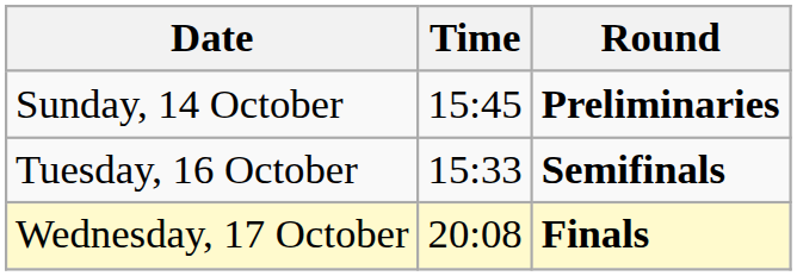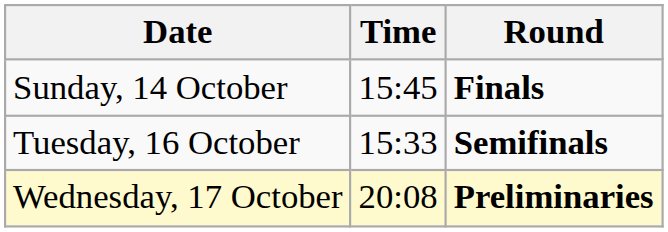Sunday, 14 October | Round: Preliminaries -> Finals
Wednesday, 17 October | Round: Finals -> Preliminaries
